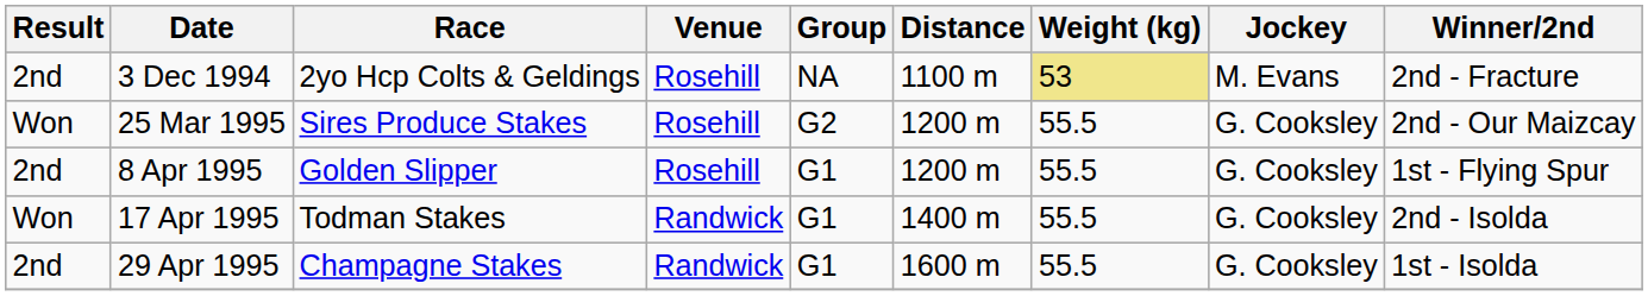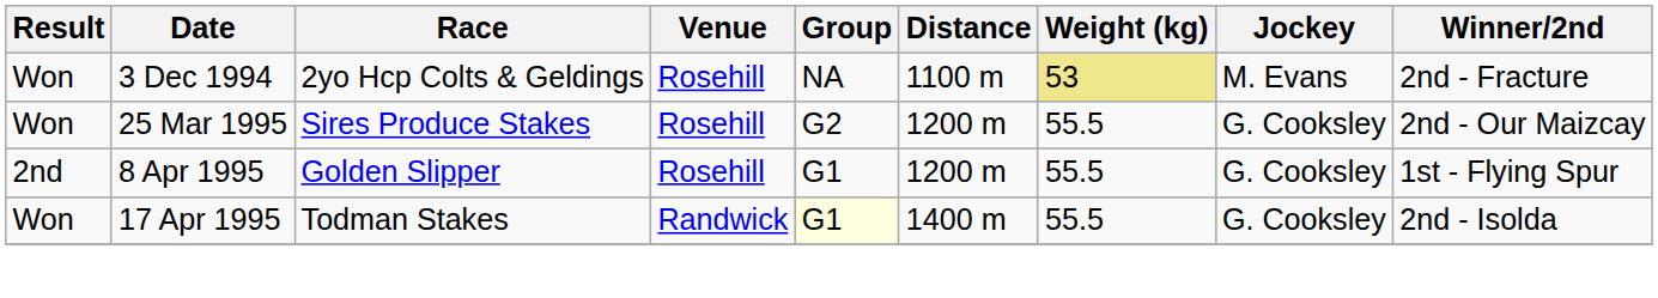3 Dec 1994 | Result: 2nd -> Won
17 Apr 1995 | Group: no background -> lightyellow background
- row: 2nd | 29 Apr 1995 | Champagne Stakes | Randwick | G1 | 1600 m | 55.5 | G. Cooksley | 1st - Isolda
